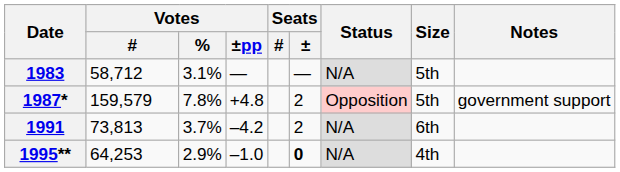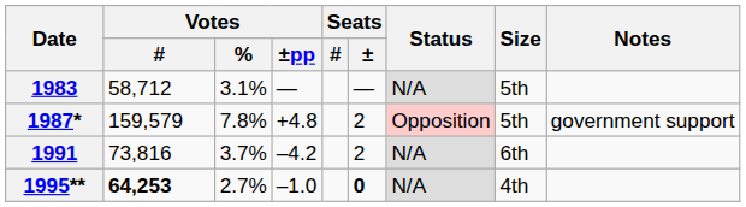1991 | Votes / #: 73,813 -> 73,816
1995** | Votes / #: normal -> bold
1995** | Votes / %: 2.9% -> 2.7%
